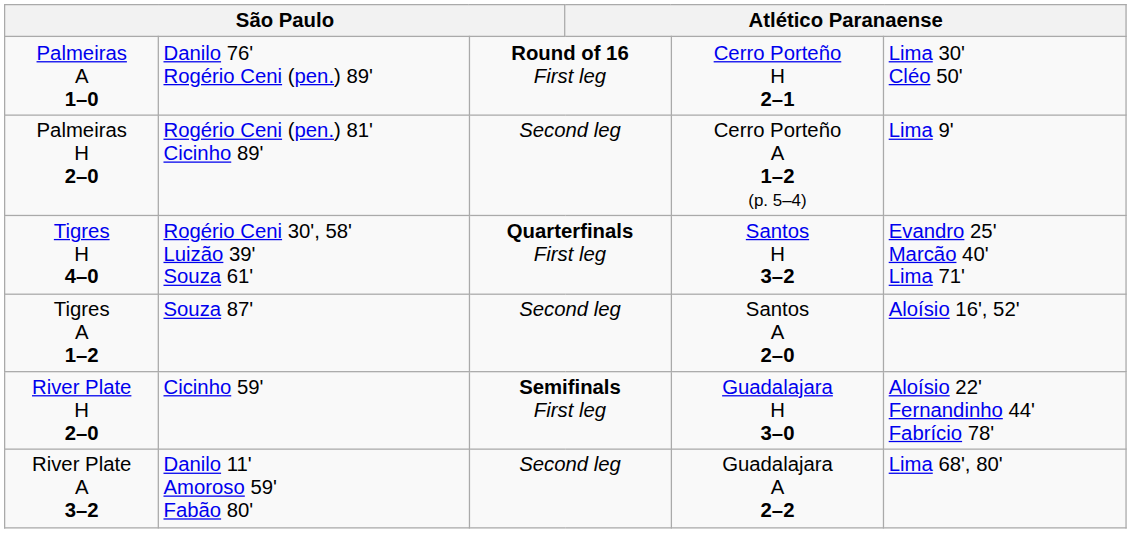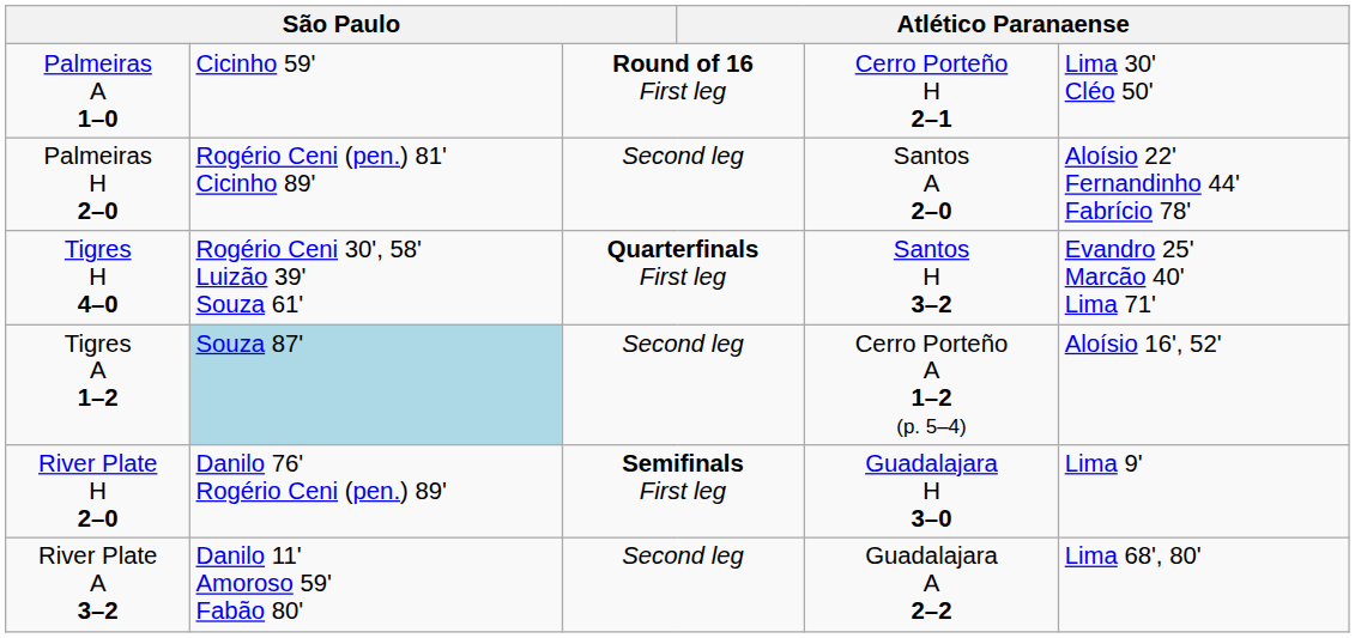Palmeiras A 1–0 | column 2: Danilo 76' Rogério Ceni (pen.) 89' -> Cicinho 59'
Palmeiras H 2–0 | column 5: Cerro Porteño A 1–2 (p. 5–4) -> Santos A 2–0
Palmeiras H 2–0 | column 6: Lima 9' -> Aloísio 22' Fernandinho 44' Fabrício 78'
Tigres A 1–2 | column 2: no background -> lightblue background
Tigres A 1–2 | column 5: Santos A 2–0 -> Cerro Porteño A 1–2 (p. 5–4)
River Plate H 2–0 | column 2: Cicinho 59' -> Danilo 76' Rogério Ceni (pen.) 89'
River Plate H 2–0 | column 6: Aloísio 22' Fernandinho 44' Fabrício 78' -> Lima 9'
